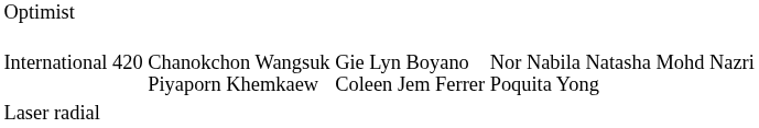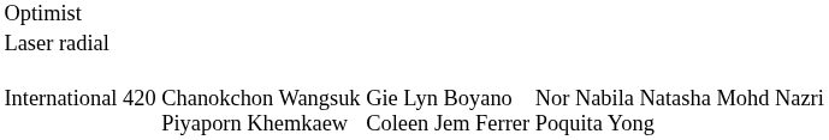rows swapped: Laser radial <-> International 420
